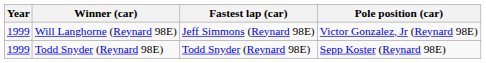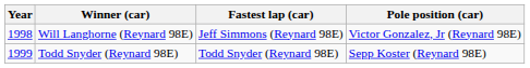Will Langhorne (Reynard 98E) | Year: 1999 -> 1998
